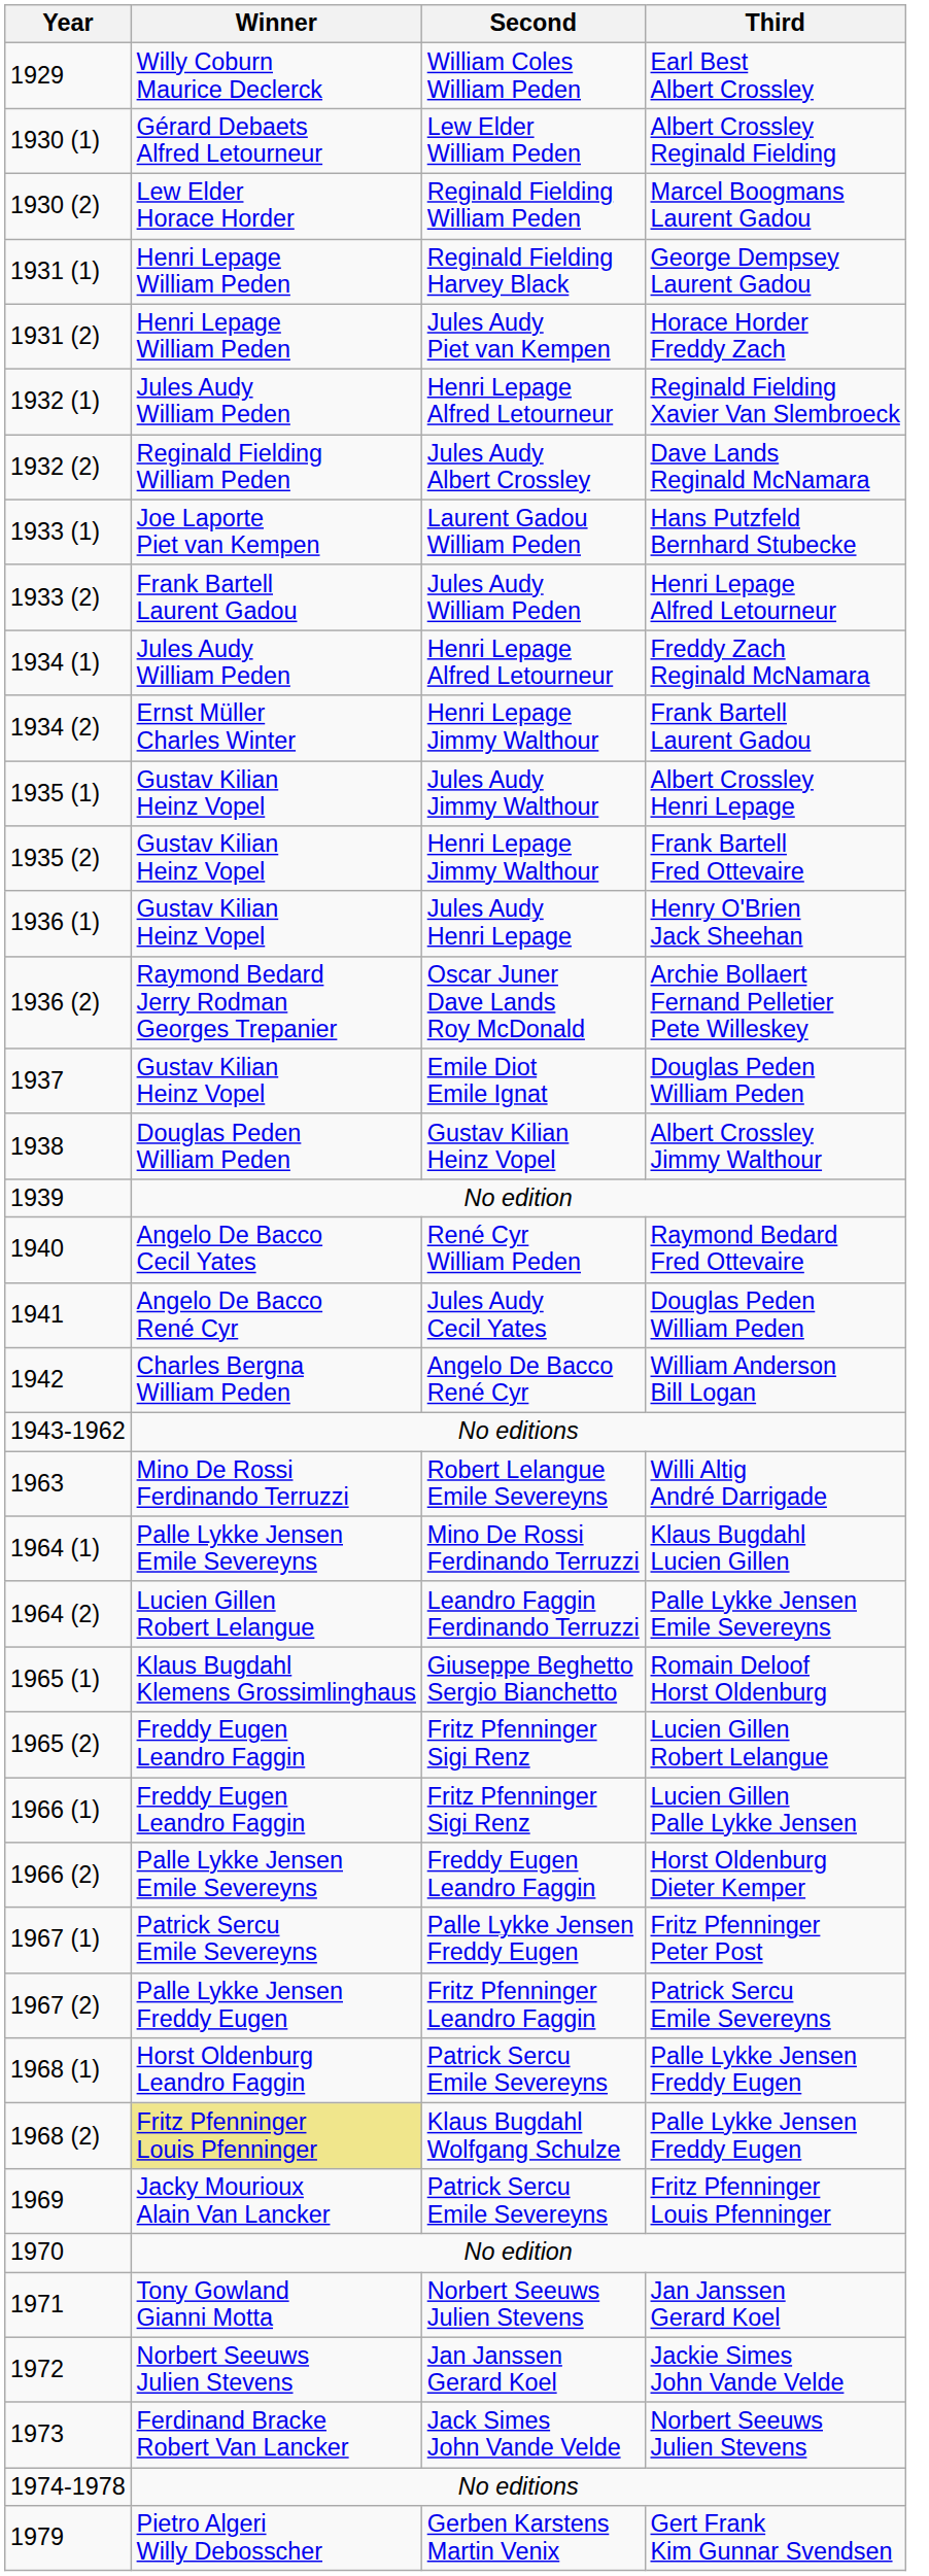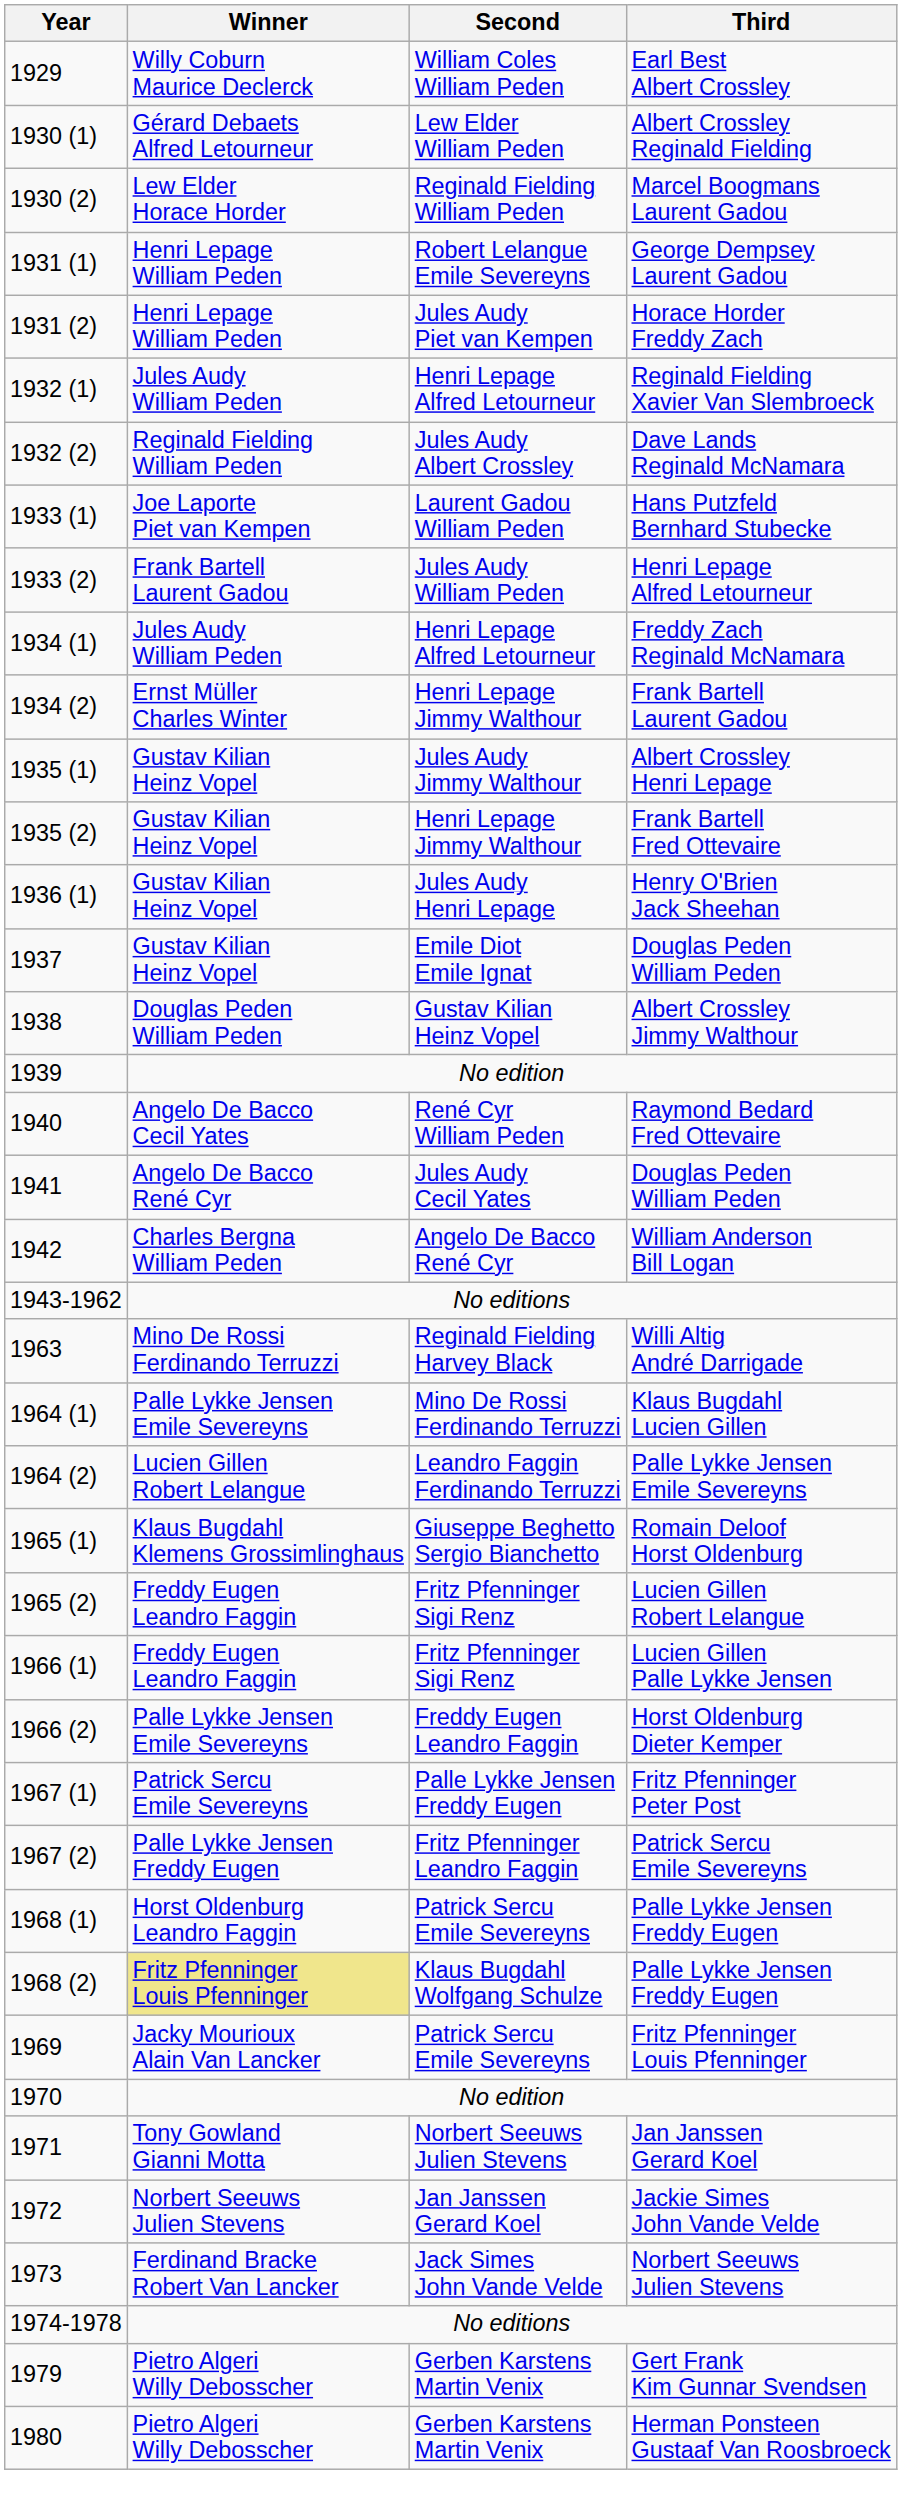George Dempsey Laurent Gadou | Second: Reginald Fielding Harvey Black -> Robert Lelangue Emile Severeyns
- row: 1936 (2) | Raymond Bedard Jerry Rodman Georges Trepanier | Oscar Juner Dave Lands Roy McDonald | Archie Bollaert Fernand Pelletier Pete Willeskey
Willi Altig André Darrigade | Second: Robert Lelangue Emile Severeyns -> Reginald Fielding Harvey Black
+ row: 1980 | Pietro Algeri Willy Debosscher | Gerben Karstens Martin Venix | Herman Ponsteen Gustaaf Van Roosbroeck
